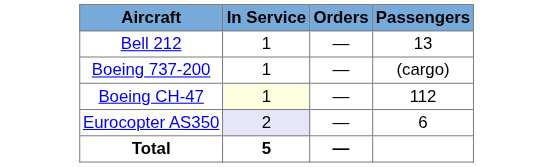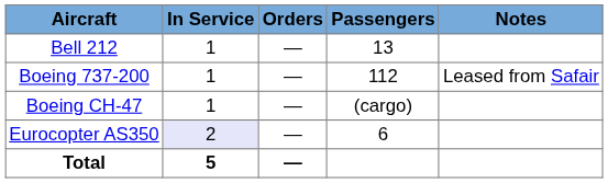+ column: Notes | Leased from Safair
Boeing 737-200 | Passengers: (cargo) -> 112
Boeing CH-47 | In Service: lightyellow background -> no background
Boeing CH-47 | Passengers: 112 -> (cargo)
